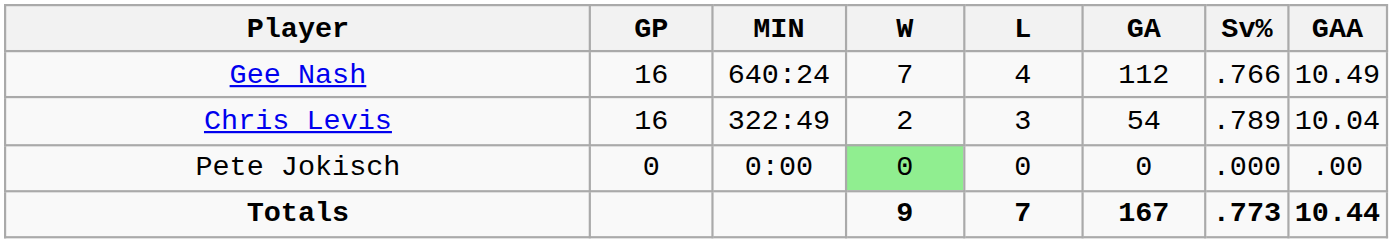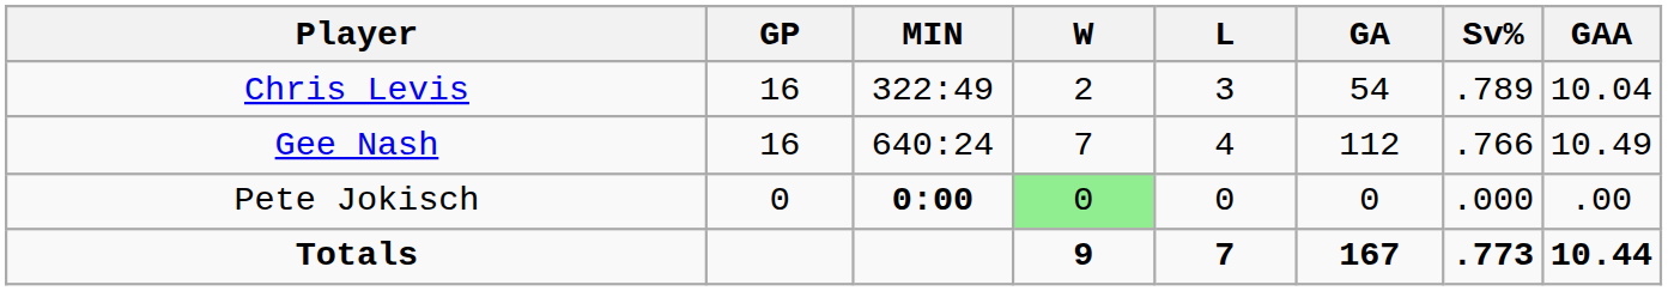rows swapped: Gee Nash <-> Chris Levis
Pete Jokisch | MIN: normal -> bold
